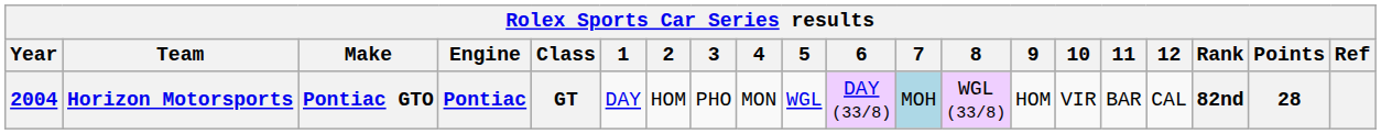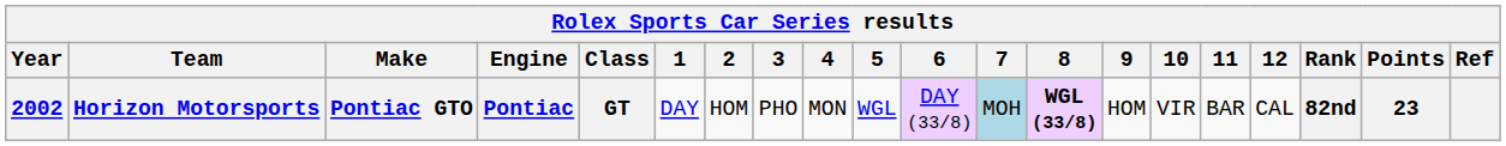Horizon Motorsports | Year: 2004 -> 2002
Horizon Motorsports | 8: normal -> bold
Horizon Motorsports | Points: 28 -> 23
